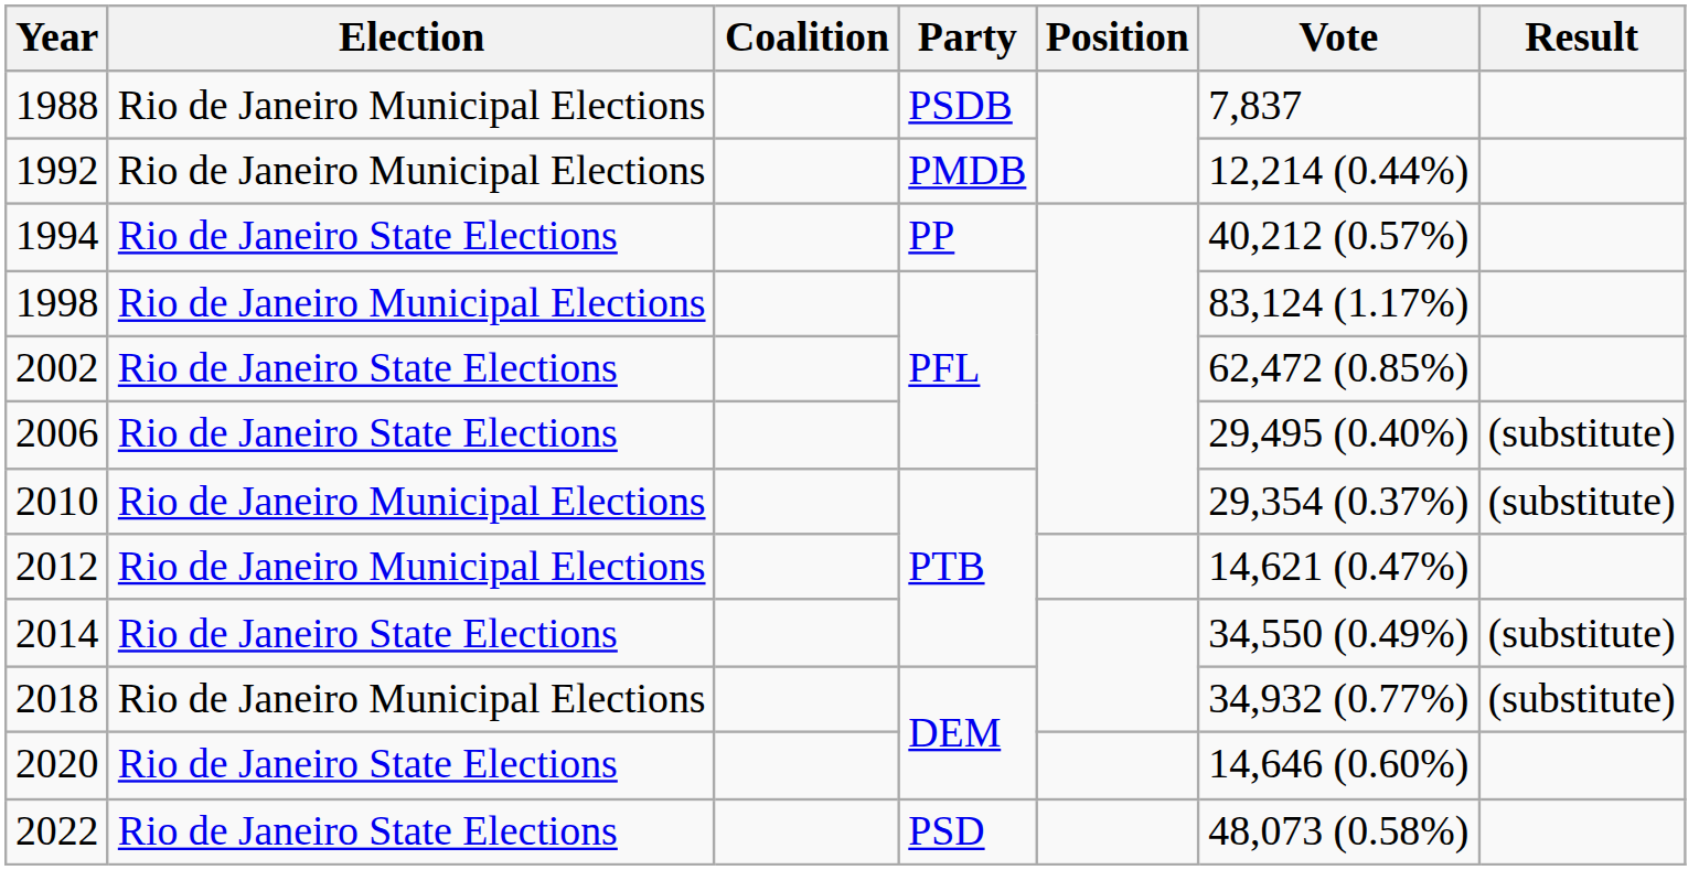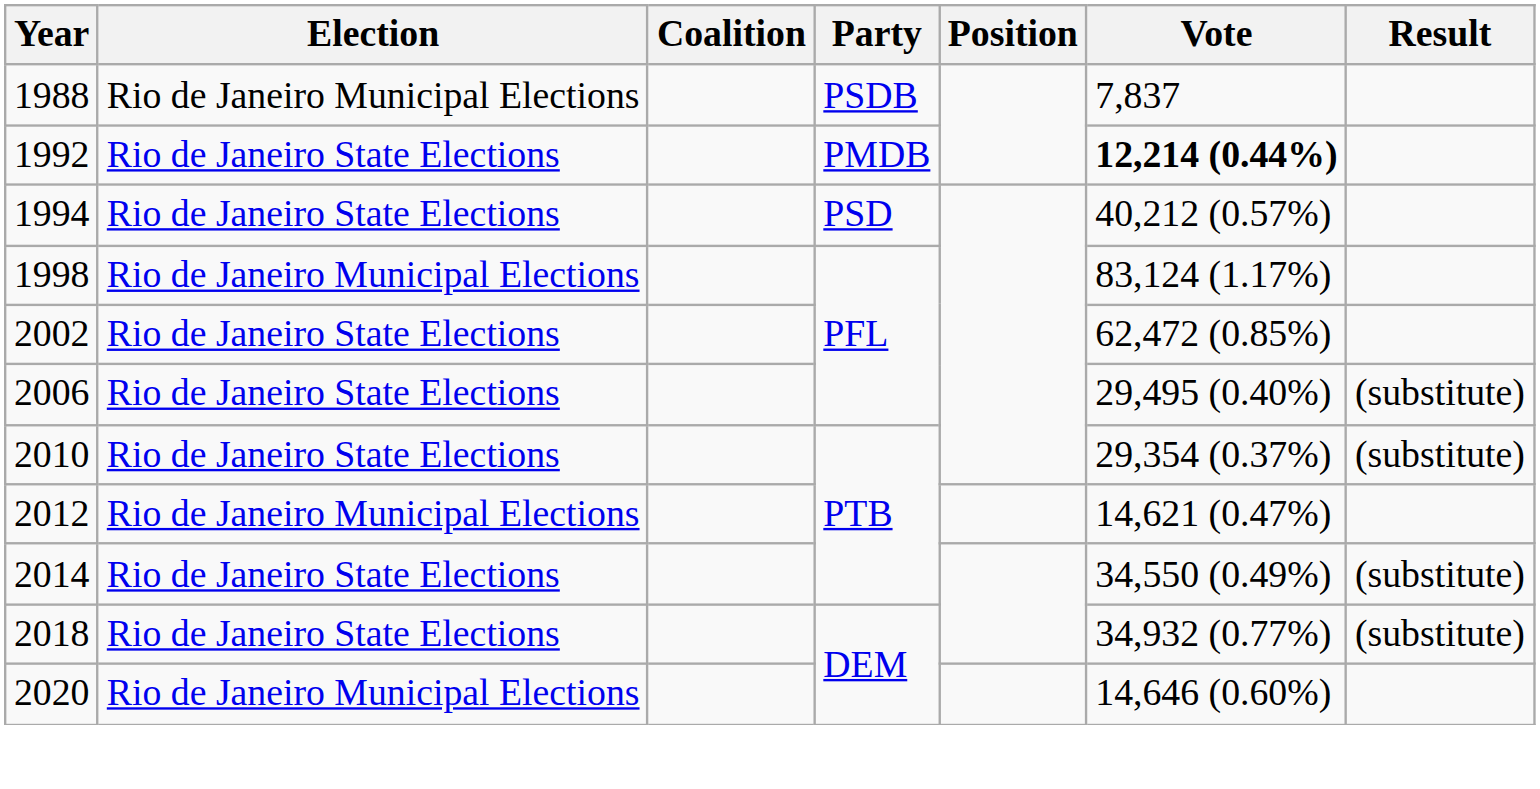1992 | Election: Rio de Janeiro Municipal Elections -> Rio de Janeiro State Elections
1992 | Vote: normal -> bold
1994 | Party: PP -> PSD
2010 | Election: Rio de Janeiro Municipal Elections -> Rio de Janeiro State Elections
2018 | Election: Rio de Janeiro Municipal Elections -> Rio de Janeiro State Elections
2020 | Election: Rio de Janeiro State Elections -> Rio de Janeiro Municipal Elections
- row: 2022 | Rio de Janeiro State Elections | PSD | 48,073 (0.58%)
